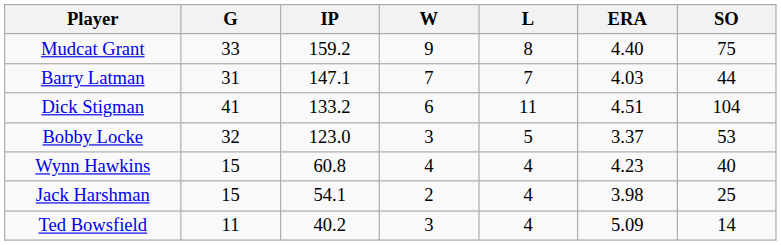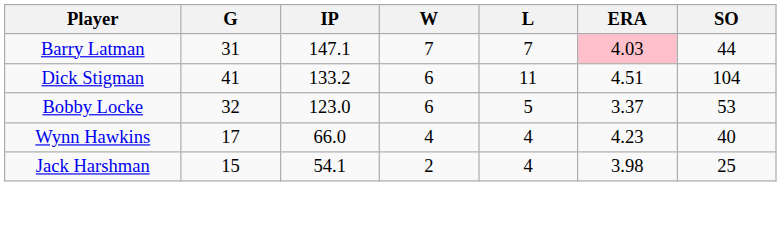- row: Mudcat Grant | 33 | 159.2 | 9 | 8 | 4.40 | 75
Barry Latman | ERA: no background -> pink background
Bobby Locke | W: 3 -> 6
Wynn Hawkins | G: 15 -> 17
Wynn Hawkins | IP: 60.8 -> 66.0
- row: Ted Bowsfield | 11 | 40.2 | 3 | 4 | 5.09 | 14
